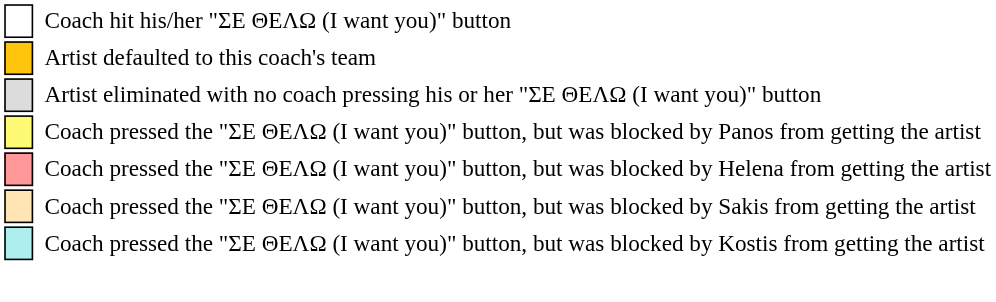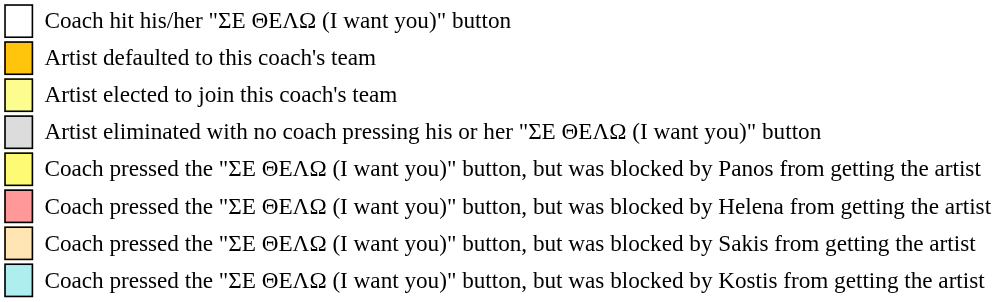+ row: Artist elected to join this coach's team
